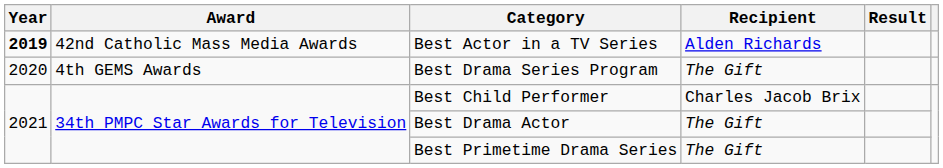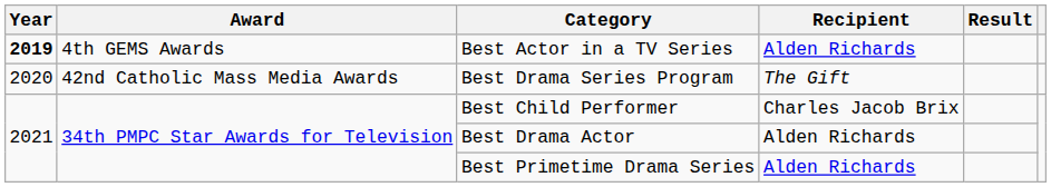Best Actor in a TV Series | Award: 42nd Catholic Mass Media Awards -> 4th GEMS Awards
Best Drama Series Program | Award: 4th GEMS Awards -> 42nd Catholic Mass Media Awards
Best Drama Actor | Recipient: The Gift -> Alden Richards
Best Primetime Drama Series | Recipient: The Gift -> Alden Richards
